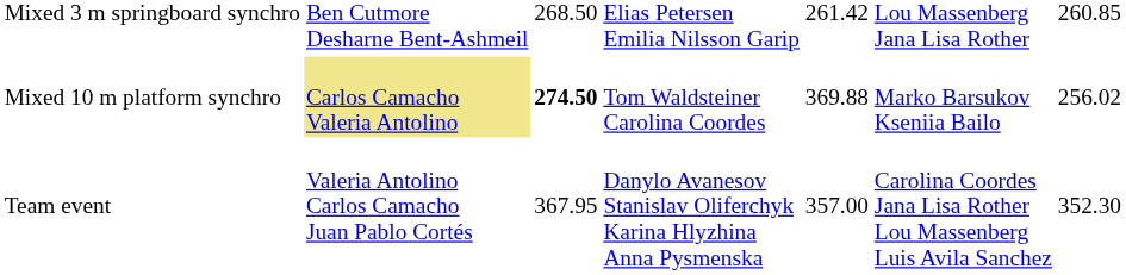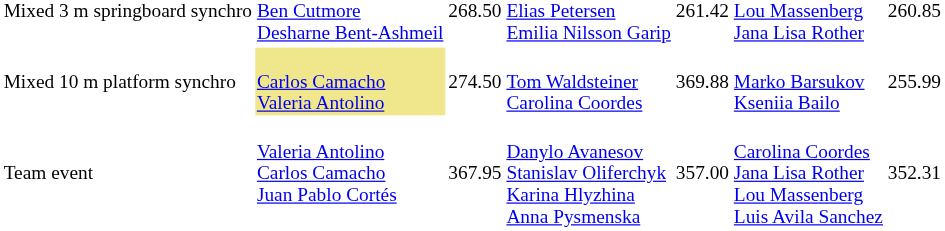Mixed 10 m platform synchro | column 3: bold -> normal
Mixed 10 m platform synchro | column 7: 256.02 -> 255.99
Team event | column 7: 352.30 -> 352.31
